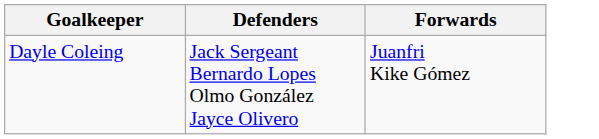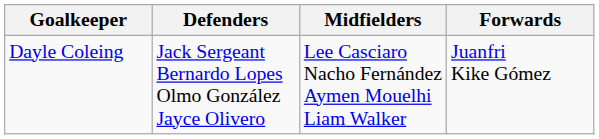+ column: Midfielders | Lee Casciaro Nacho Fernández Aymen Mouelhi Liam Walker
